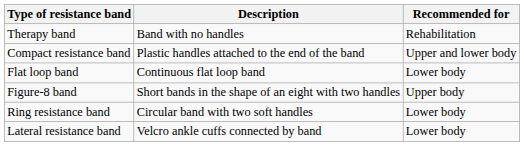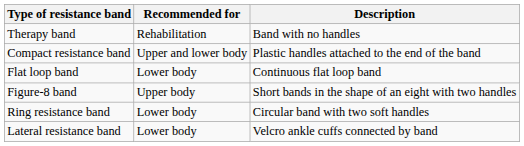columns swapped: Description <-> Recommended for
